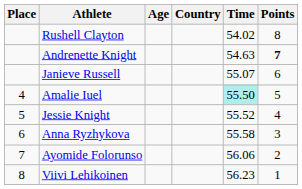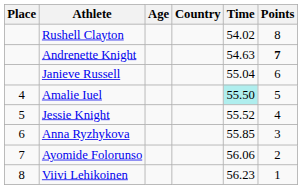Janieve Russell | Time: 55.07 -> 55.04
Anna Ryzhykova | Time: 55.58 -> 55.85
